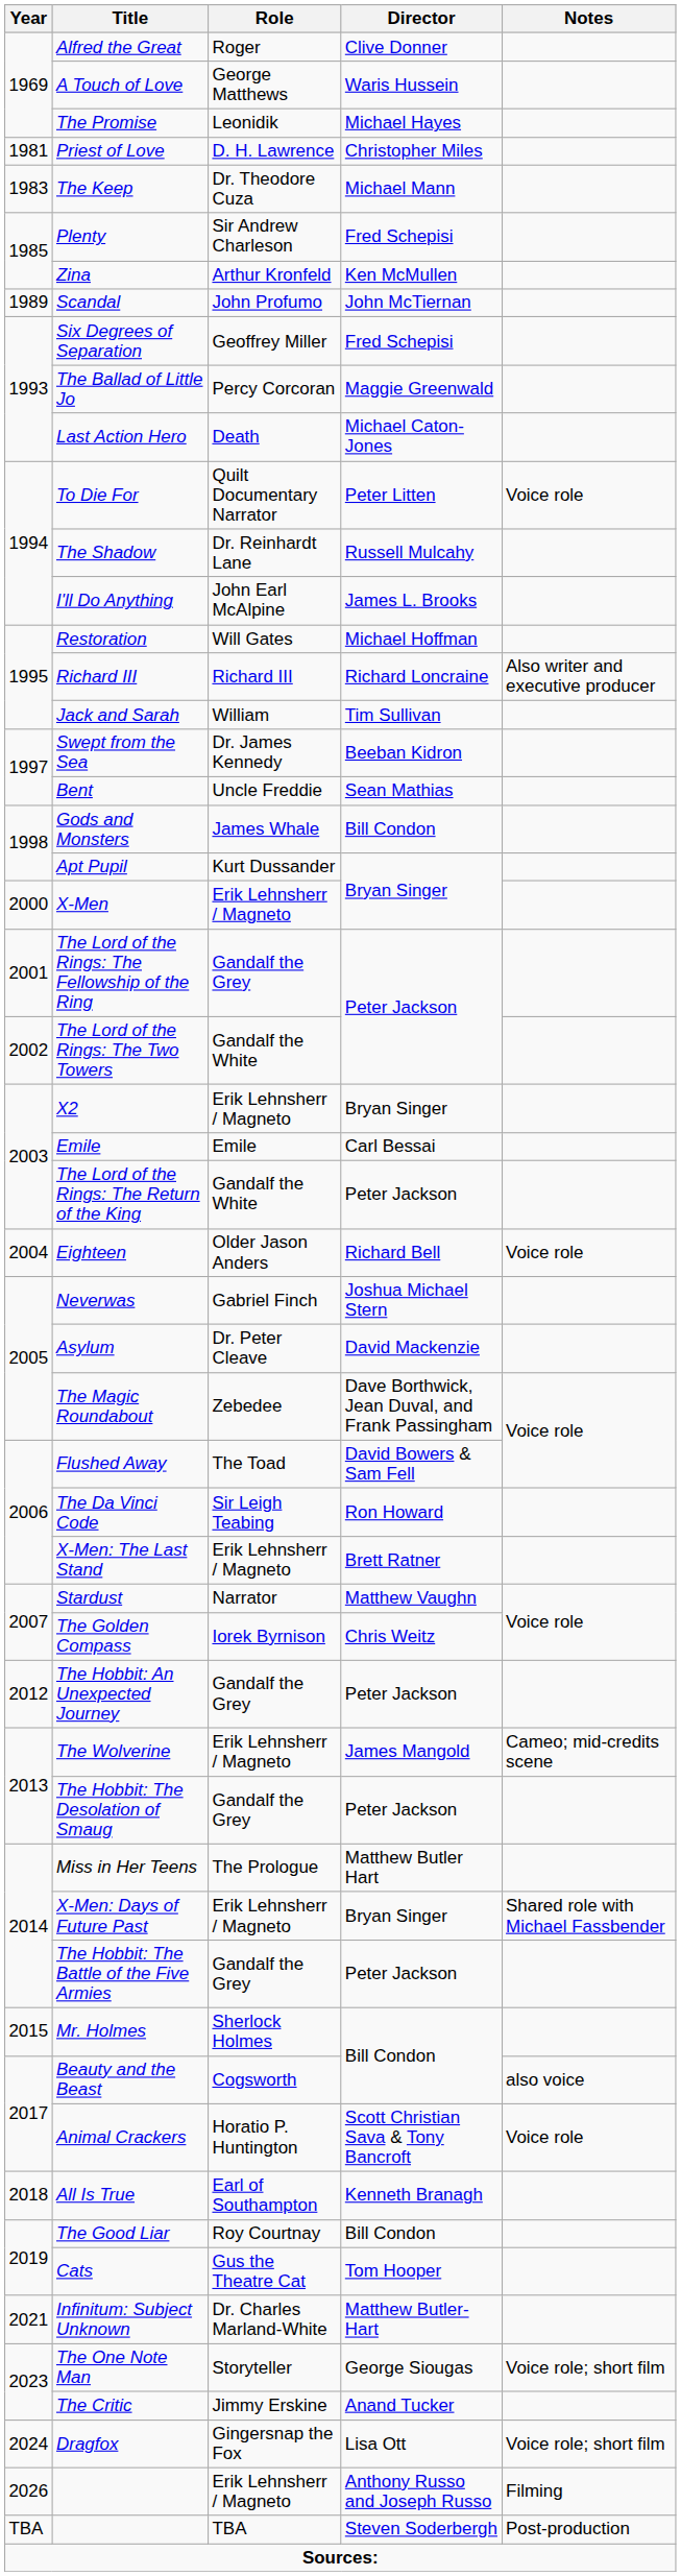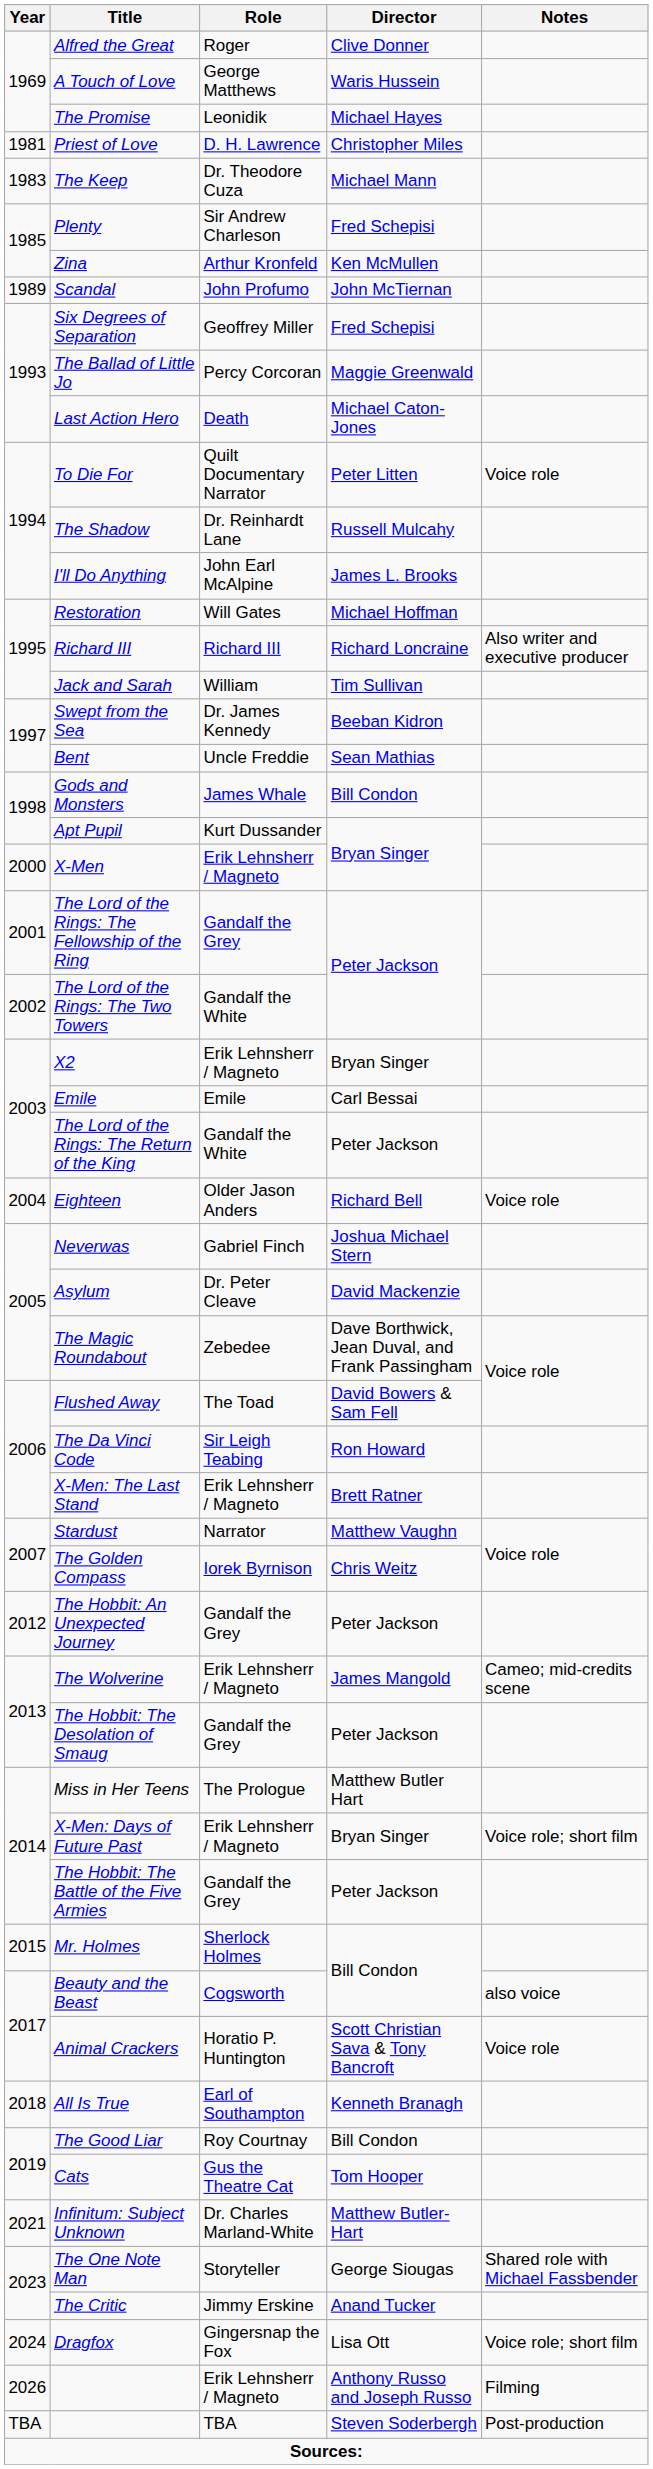X-Men: Days of Future Past | Notes: Shared role with Michael Fassbender -> Voice role; short film
The One Note Man | Notes: Voice role; short film -> Shared role with Michael Fassbender
